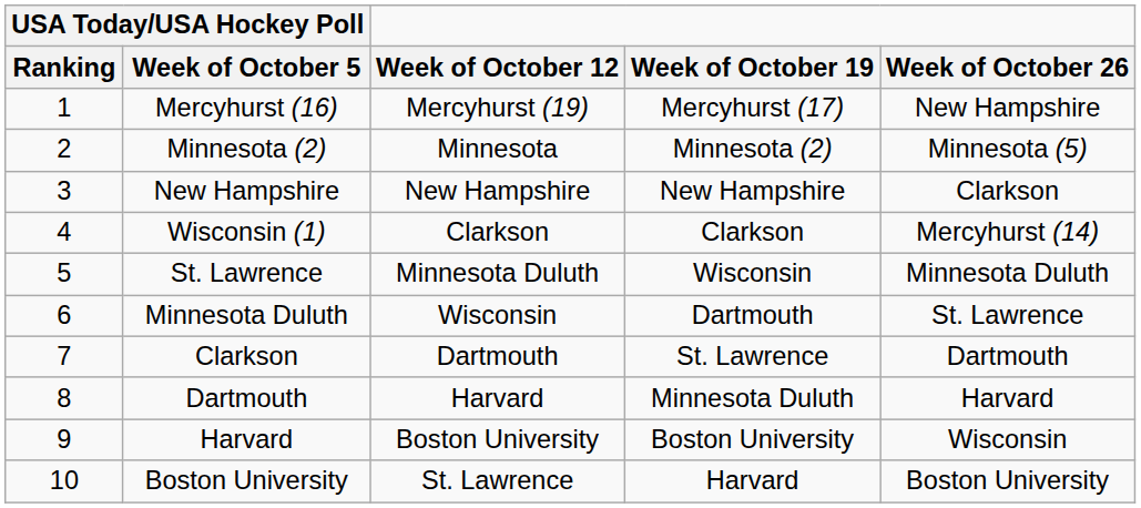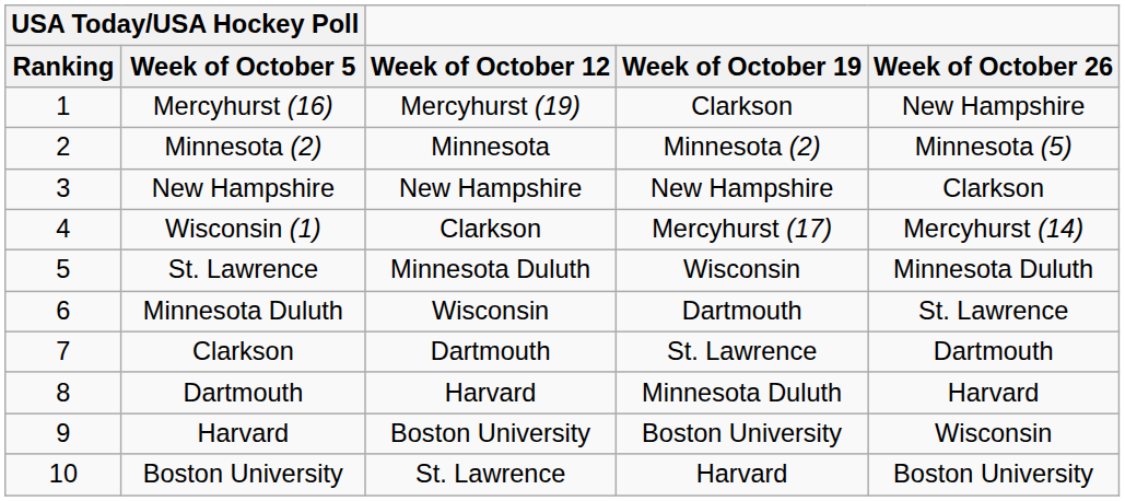Mercyhurst (16) | Week of October 19: Mercyhurst (17) -> Clarkson
Wisconsin (1) | Week of October 19: Clarkson -> Mercyhurst (17)
